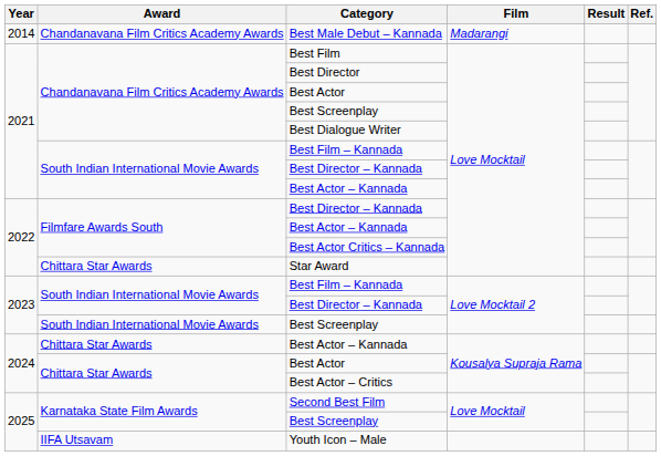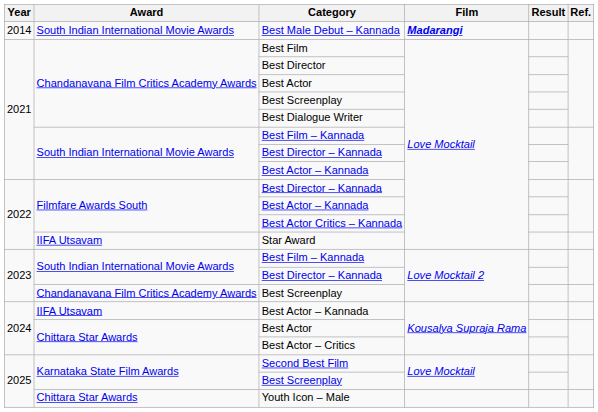Best Male Debut – Kannada | Award: Chandanavana Film Critics Academy Awards -> South Indian International Movie Awards
Best Male Debut – Kannada | Film: normal -> bold
Star Award | Award: Chittara Star Awards -> IIFA Utsavam
2023 / Best Screenplay | Award: South Indian International Movie Awards -> Chandanavana Film Critics Academy Awards
2024 / Best Actor – Kannada | Award: Chittara Star Awards -> IIFA Utsavam
Youth Icon – Male | Award: IIFA Utsavam -> Chittara Star Awards
